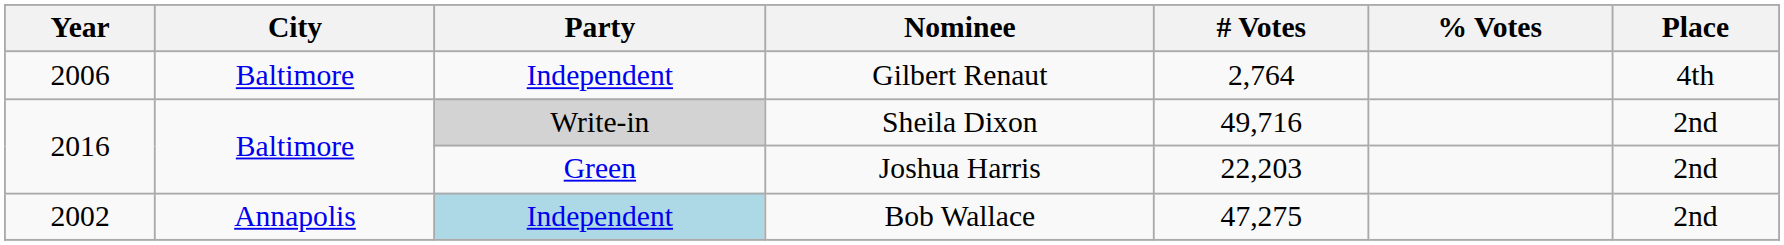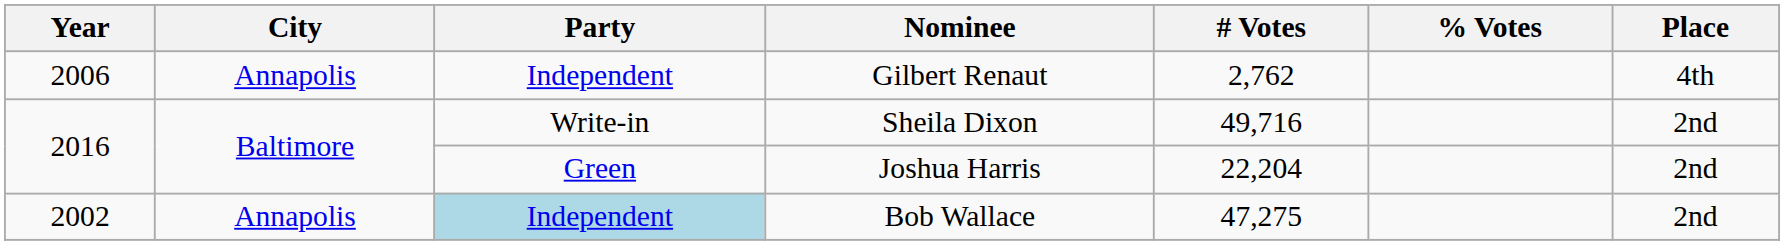Gilbert Renaut | City: Baltimore -> Annapolis
Gilbert Renaut | # Votes: 2,764 -> 2,762
Sheila Dixon | Party: lightgrey background -> no background
Joshua Harris | # Votes: 22,203 -> 22,204
